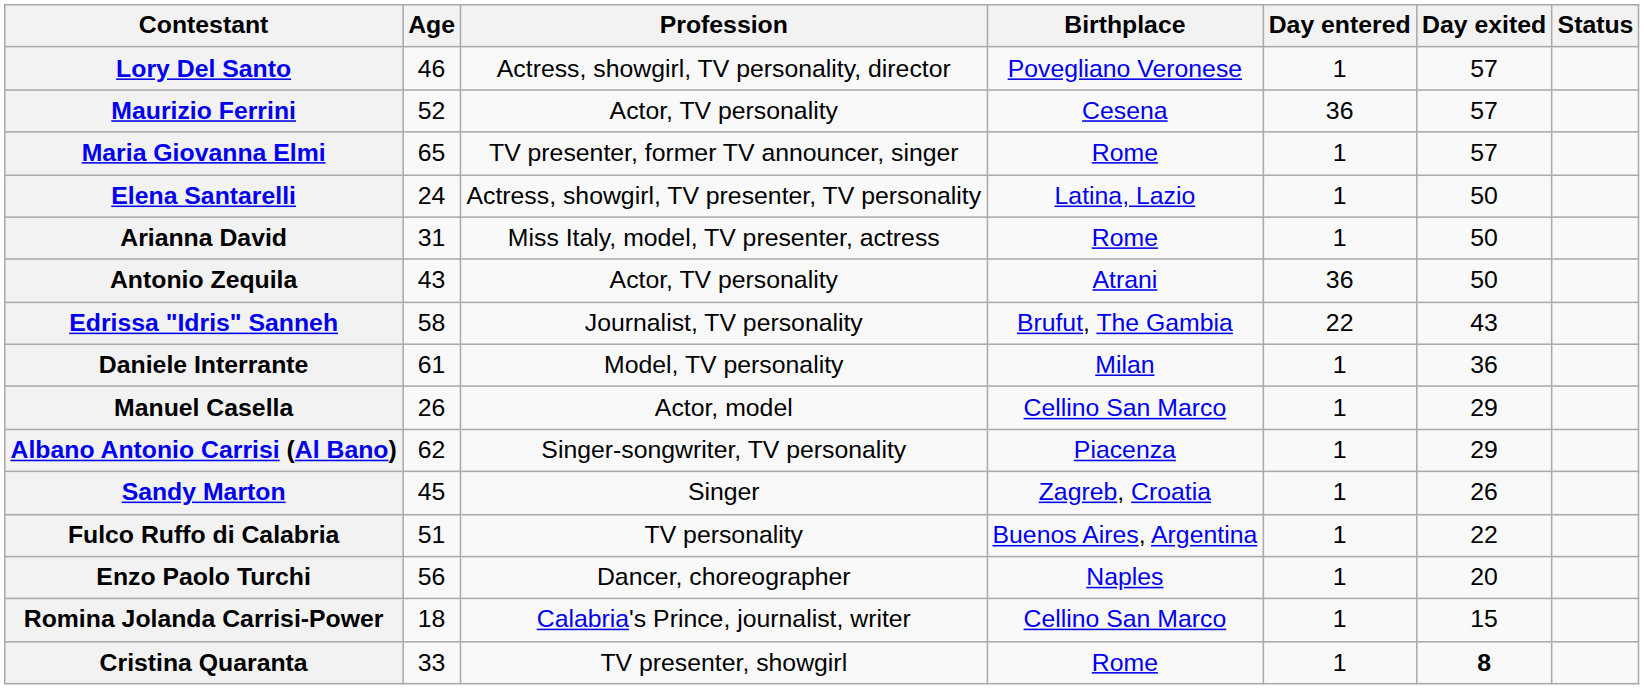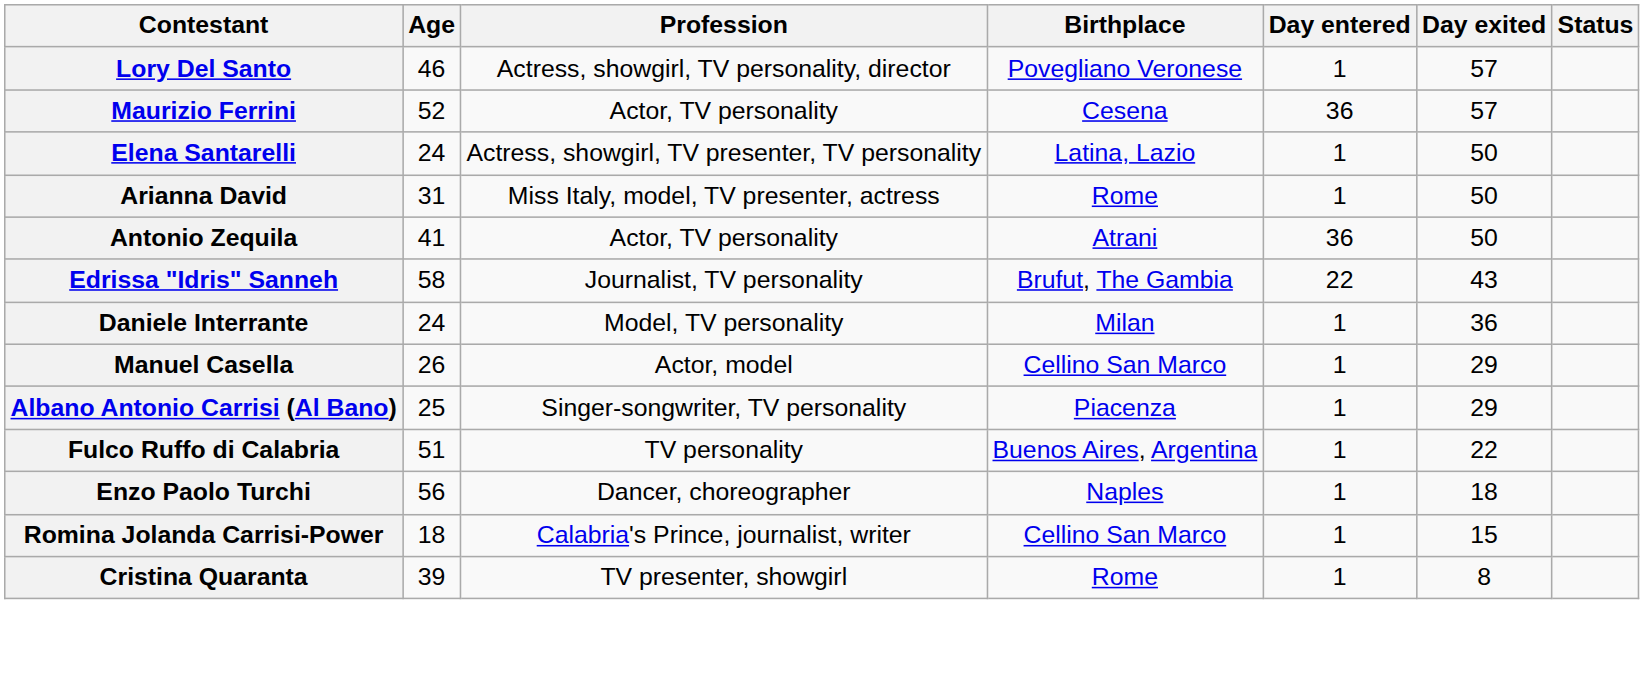- row: Maria Giovanna Elmi | 65 | TV presenter, former TV announcer, singer | Rome | 1 | 57
Antonio Zequila | Age: 43 -> 41
Daniele Interrante | Age: 61 -> 24
Albano Antonio Carrisi (Al Bano) | Age: 62 -> 25
- row: Sandy Marton | 45 | Singer | Zagreb, Croatia | 1 | 26
Enzo Paolo Turchi | Day exited: 20 -> 18
Cristina Quaranta | Age: 33 -> 39
Cristina Quaranta | Day exited: bold -> normal
